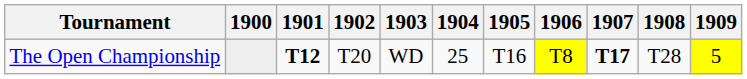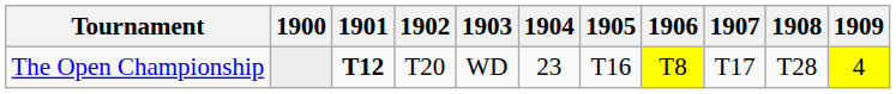The Open Championship | 1904: 25 -> 23
The Open Championship | 1907: bold -> normal
The Open Championship | 1909: 5 -> 4
